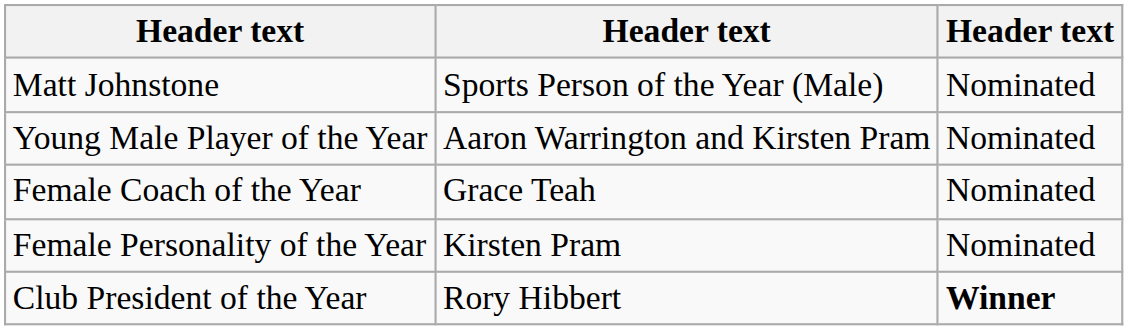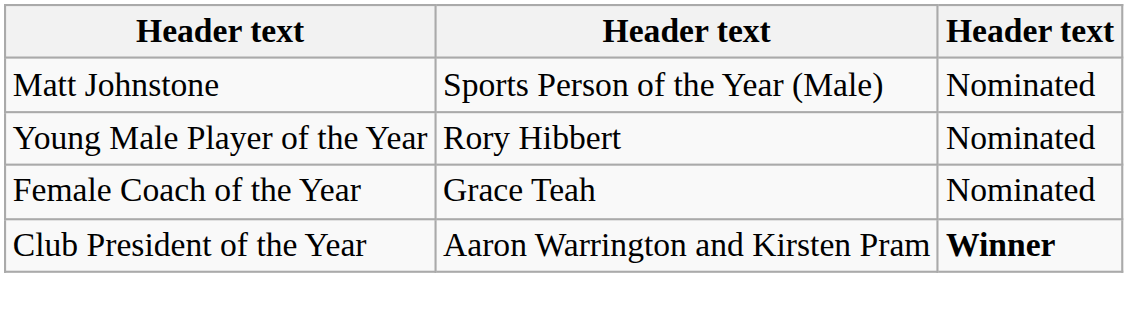Young Male Player of the Year | column 2: Aaron Warrington and Kirsten Pram -> Rory Hibbert
- row: Female Personality of the Year | Kirsten Pram | Nominated
Club President of the Year | column 2: Rory Hibbert -> Aaron Warrington and Kirsten Pram
